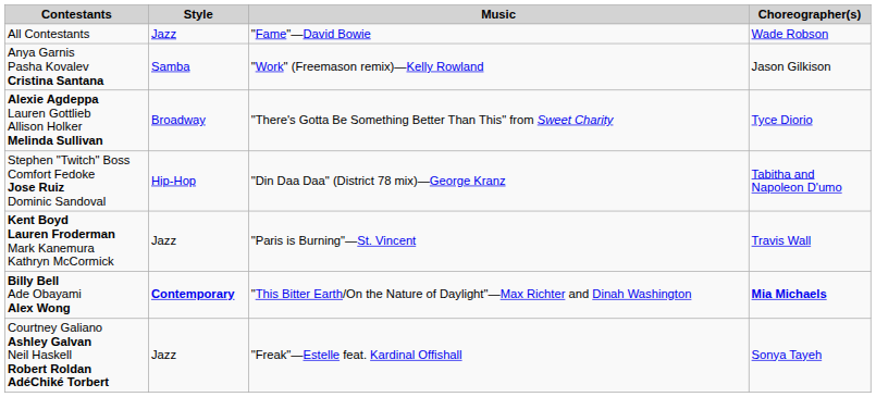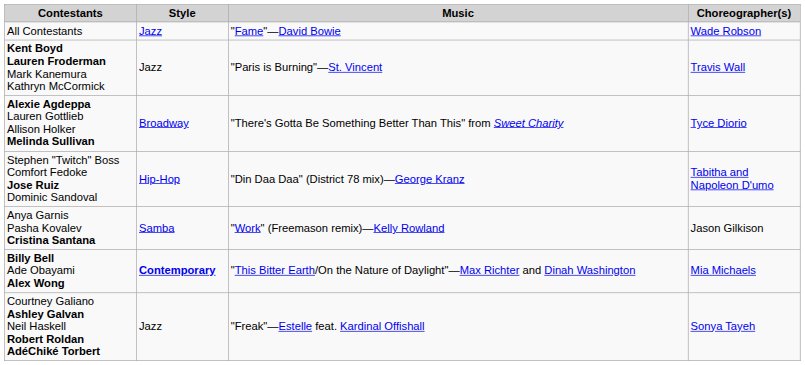rows swapped: Kent Boyd Lauren Froderman Mark Kanemura Kathryn McCormick <-> Anya Garnis Pasha Kovalev Cristina Santana
Billy Bell Ade Obayami Alex Wong | Choreographer(s): bold -> normal
